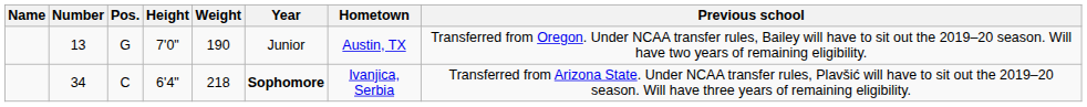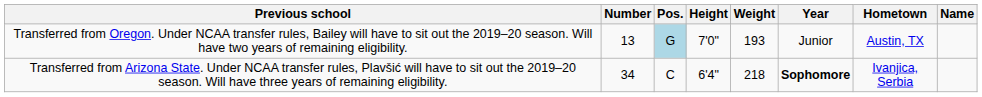columns swapped: Name <-> Previous school
13 | Pos.: no background -> lightblue background
13 | Weight: 190 -> 193
